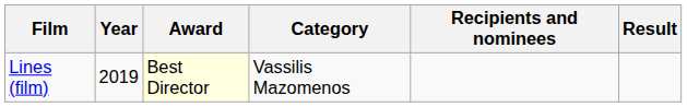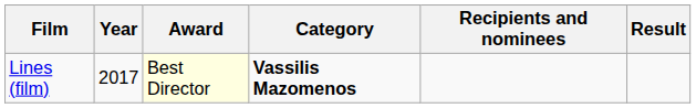Lines (film) | Year: 2019 -> 2017
Lines (film) | Category: normal -> bold
